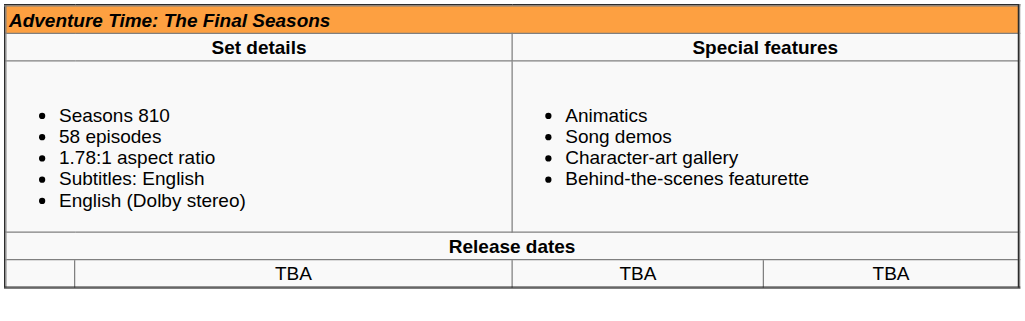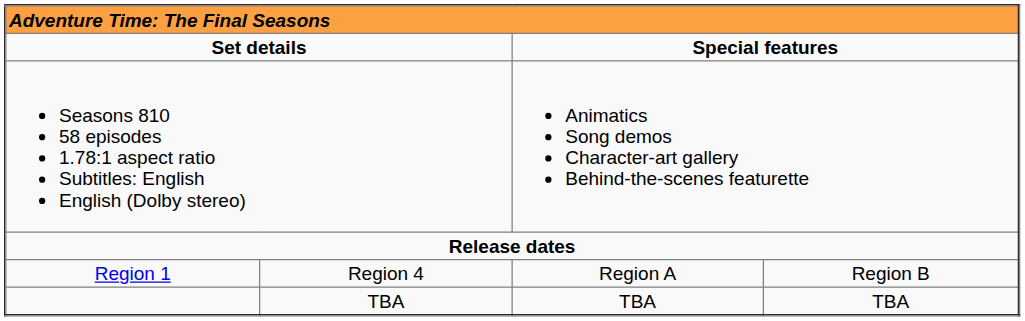+ row: Region 1 | Region 4 | Region A | Region B
